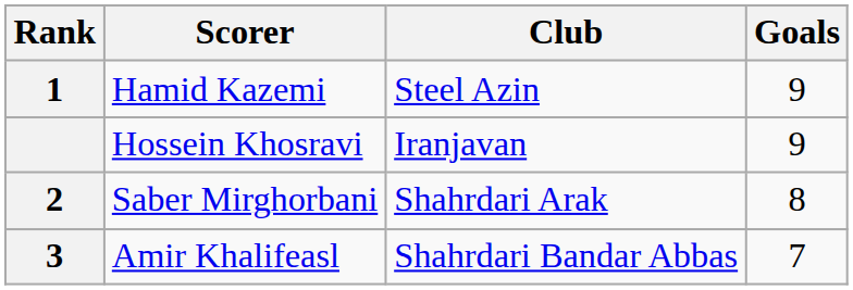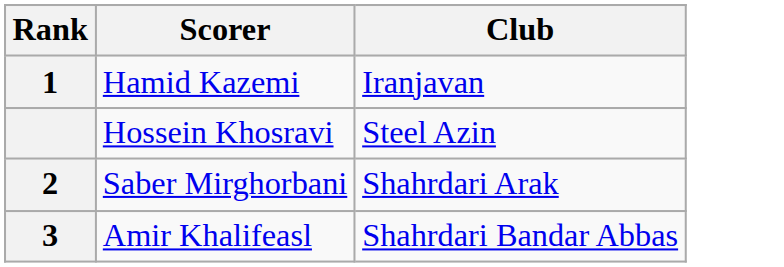- column: Goals | 9 | 9 | 8 | 7
Hamid Kazemi | Club: Steel Azin -> Iranjavan
Hossein Khosravi | Club: Iranjavan -> Steel Azin
